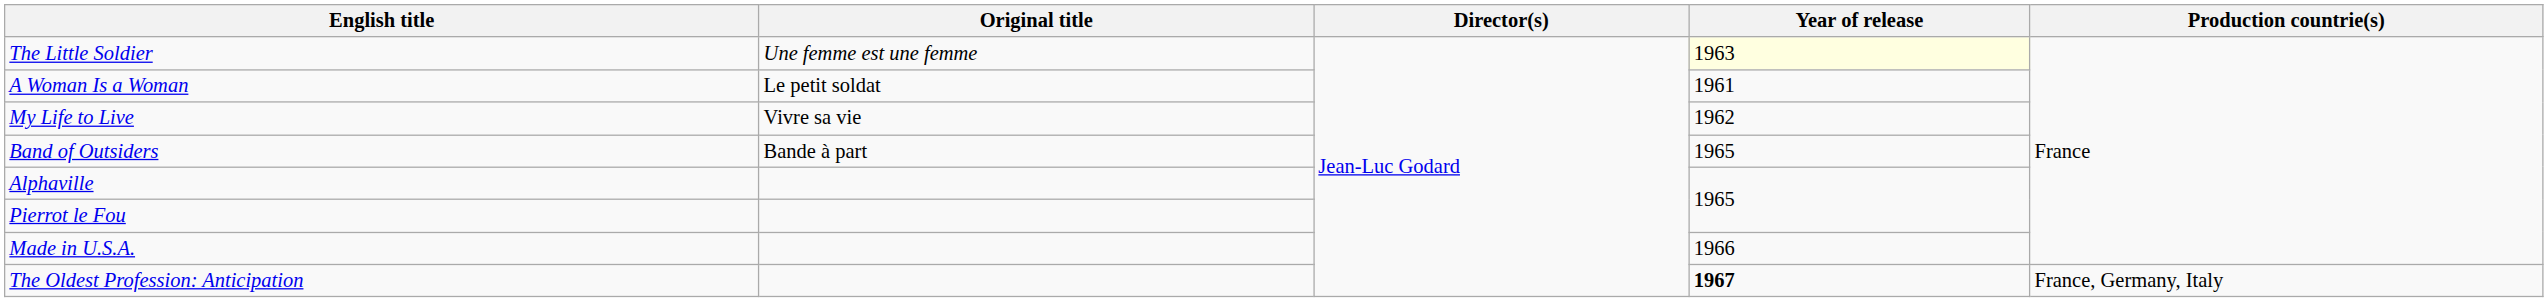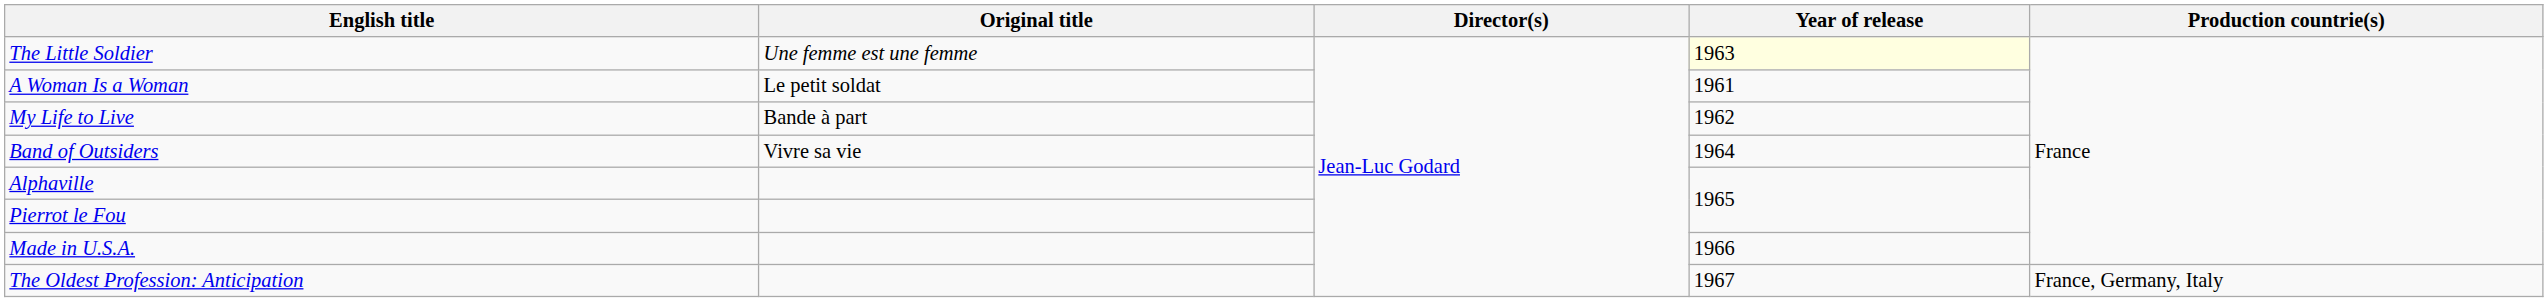My Life to Live | Original title: Vivre sa vie -> Bande à part
Band of Outsiders | Original title: Bande à part -> Vivre sa vie
Band of Outsiders | Year of release: 1965 -> 1964
The Oldest Profession: Anticipation | Year of release: bold -> normal
